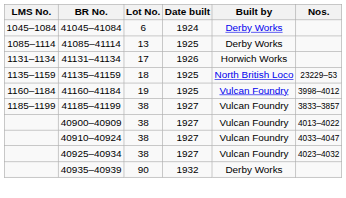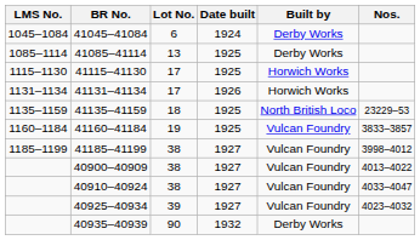+ row: 1115–1130 | 41115–41130 | 17 | 1925 | Horwich Works
41160–41184 | Nos.: 3998–4012 -> 3833–3857
41185–41199 | Nos.: 3833–3857 -> 3998–4012
40925–40934 | Lot No.: 38 -> 39
